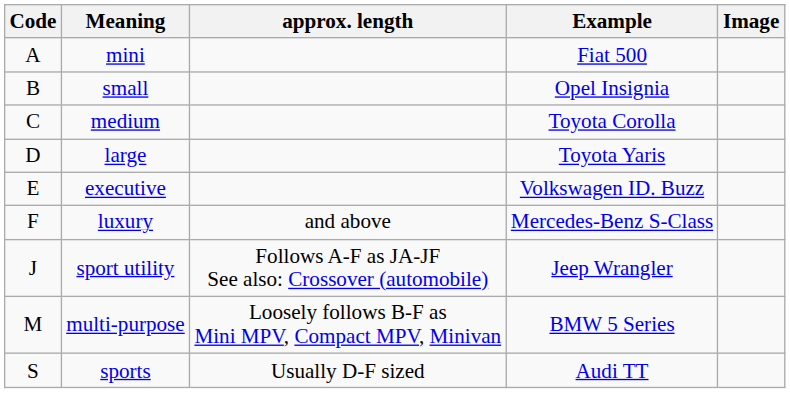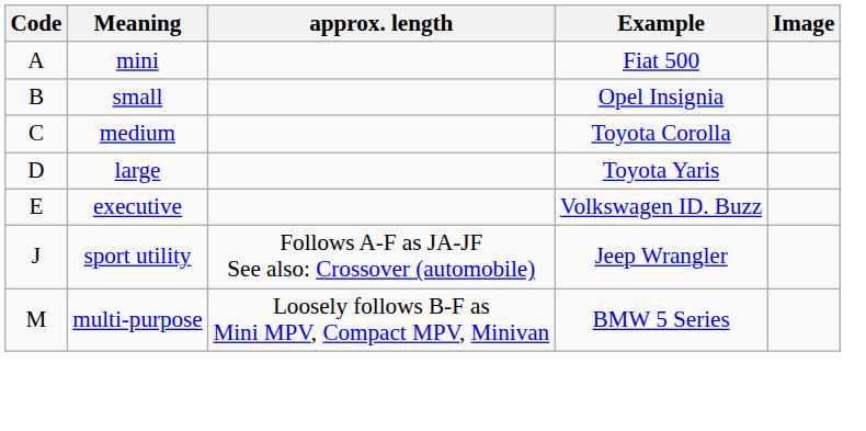- row: F | luxury | and above | Mercedes-Benz S-Class
- row: S | sports | Usually D-F sized | Audi TT
